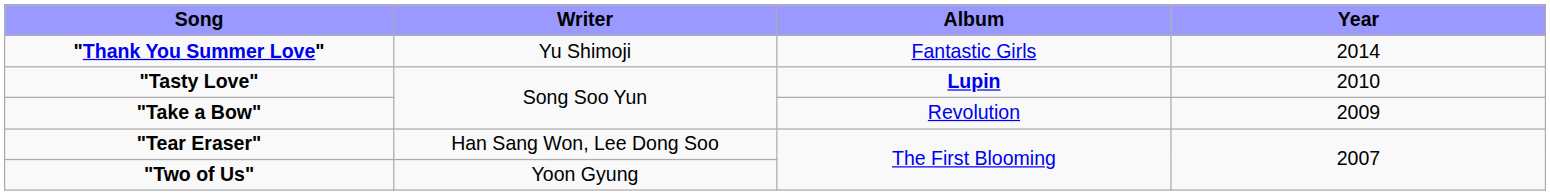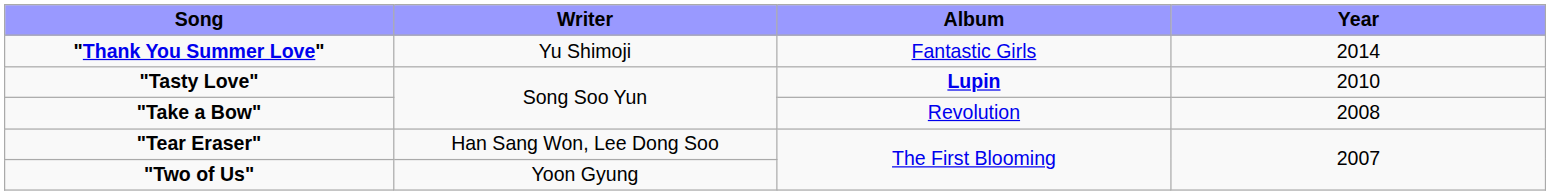"Take a Bow" | Year: 2009 -> 2008
